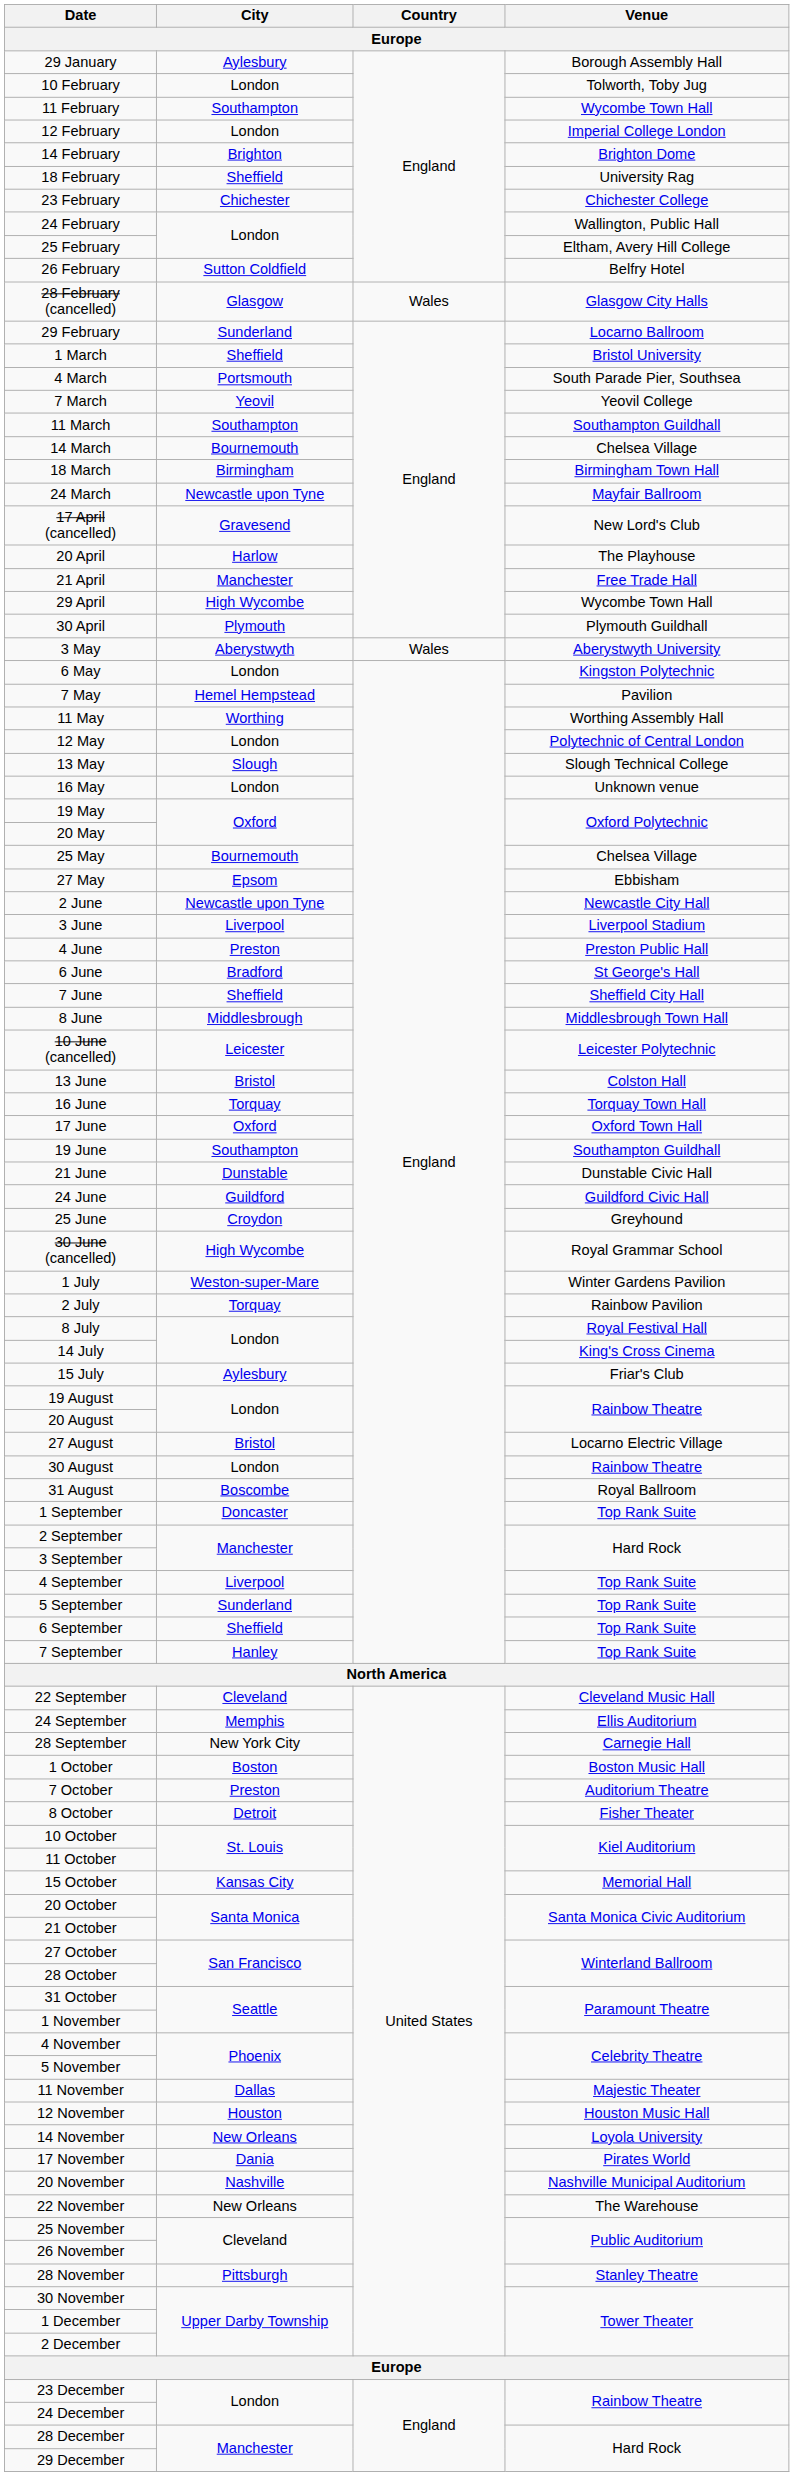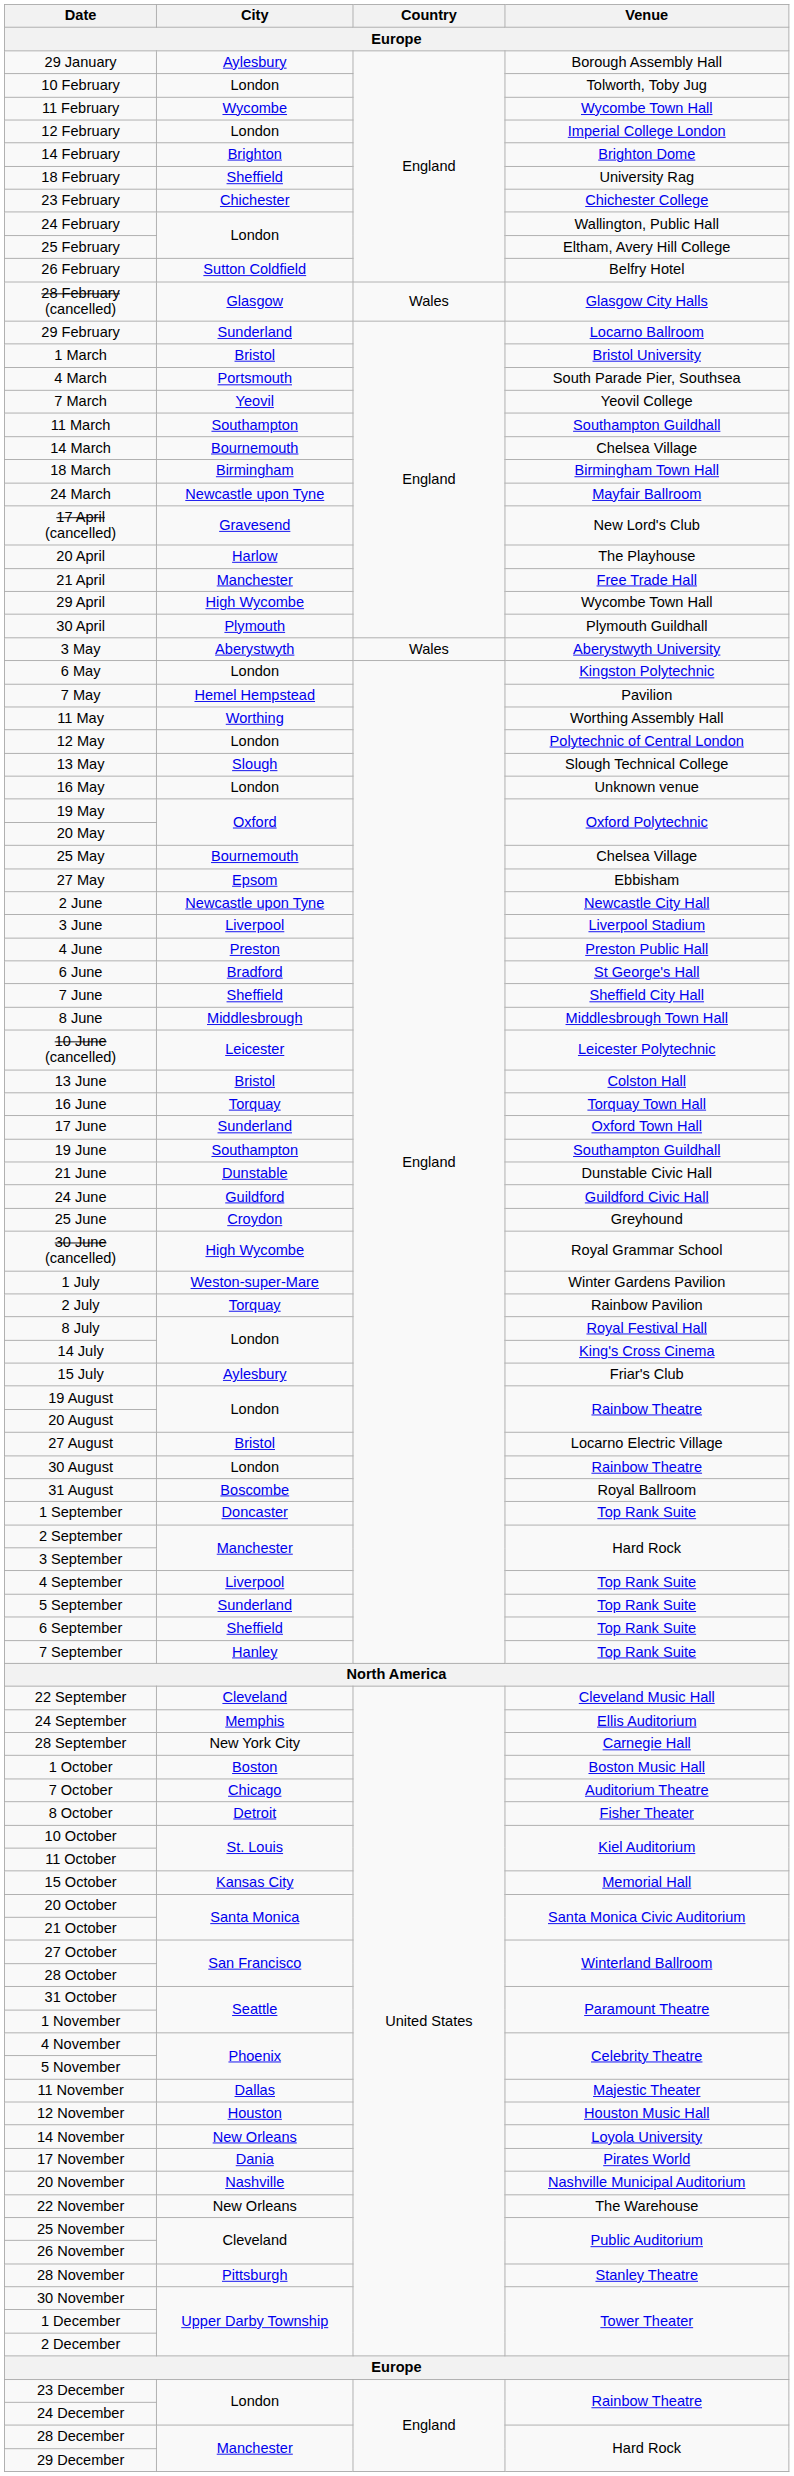11 February | City: Southampton -> Wycombe
1 March | City: Sheffield -> Bristol
17 June | City: Oxford -> Sunderland
7 October | City: Preston -> Chicago
